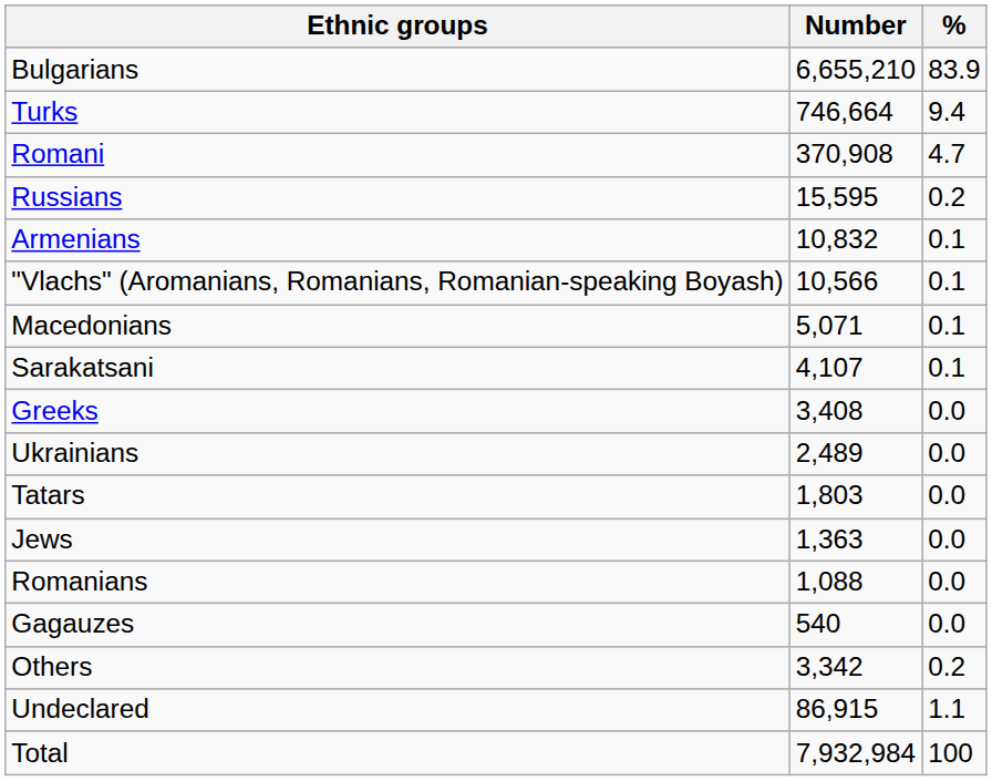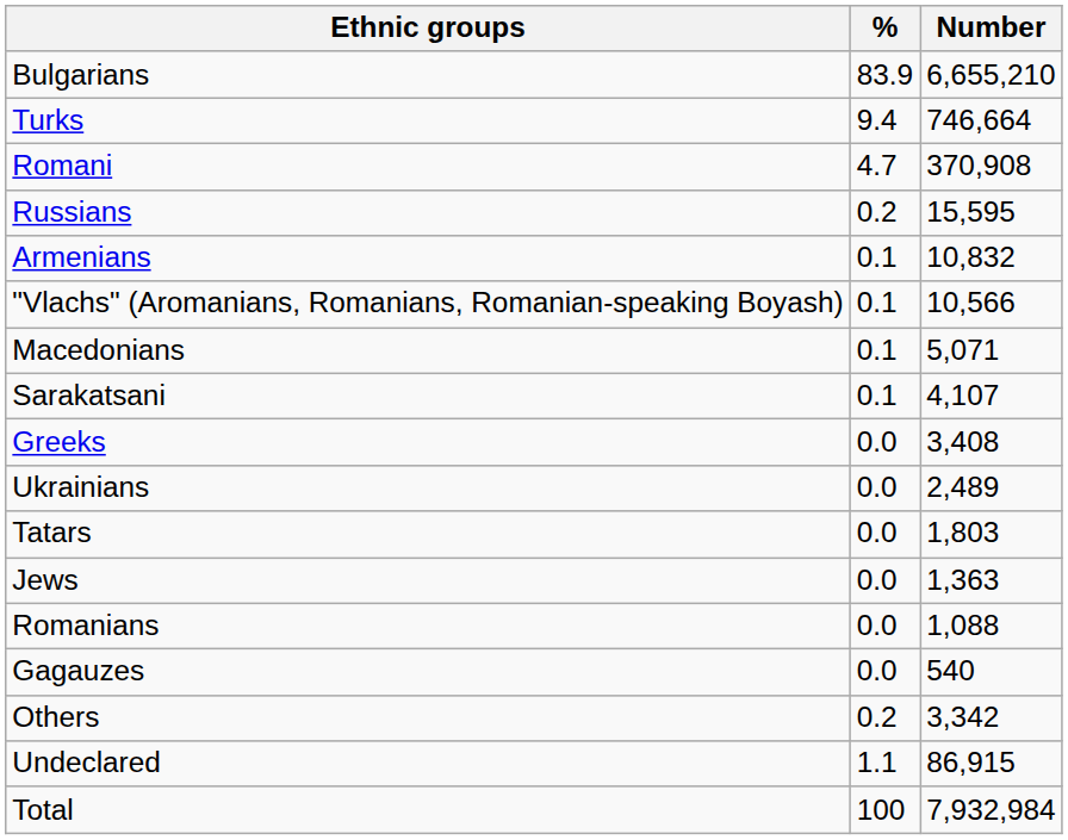columns swapped: Number <-> %
